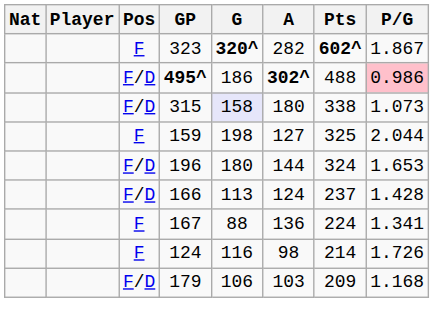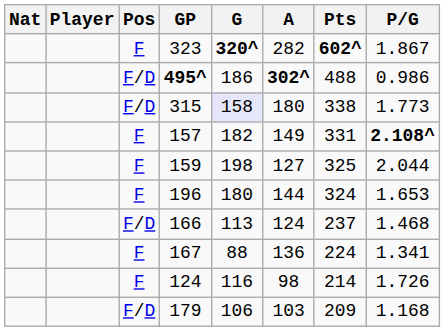495^ | P/G: pink background -> no background
315 | P/G: 1.073 -> 1.773
+ row: F | 157 | 182 | 149 | 331 | 2.108^
196 | Pos: F/D -> F
166 | P/G: 1.428 -> 1.468
